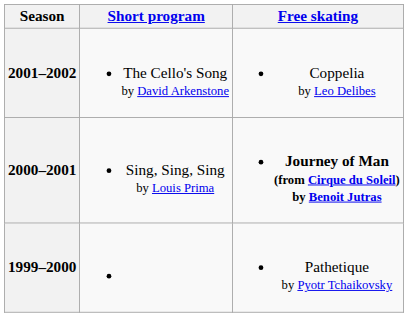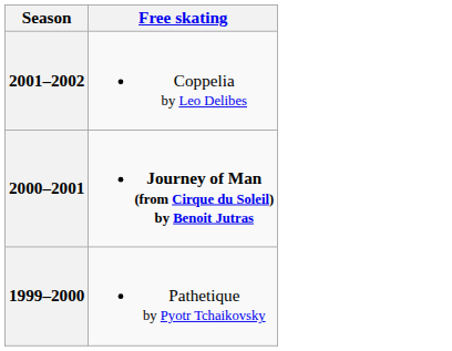- column: Short program | The Cello's Song by David Arkenstone | Sing, Sing, Sing by Louis Prima
